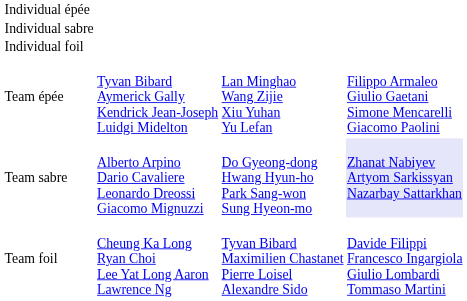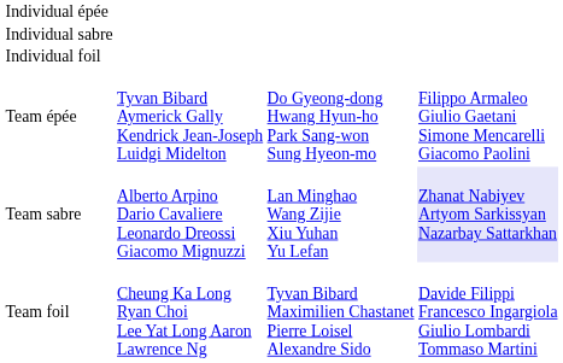Team épée | column 3: Lan Minghao Wang Zijie Xiu Yuhan Yu Lefan -> Do Gyeong-dong Hwang Hyun-ho Park Sang-won Sung Hyeon-mo
Team sabre | column 3: Do Gyeong-dong Hwang Hyun-ho Park Sang-won Sung Hyeon-mo -> Lan Minghao Wang Zijie Xiu Yuhan Yu Lefan
